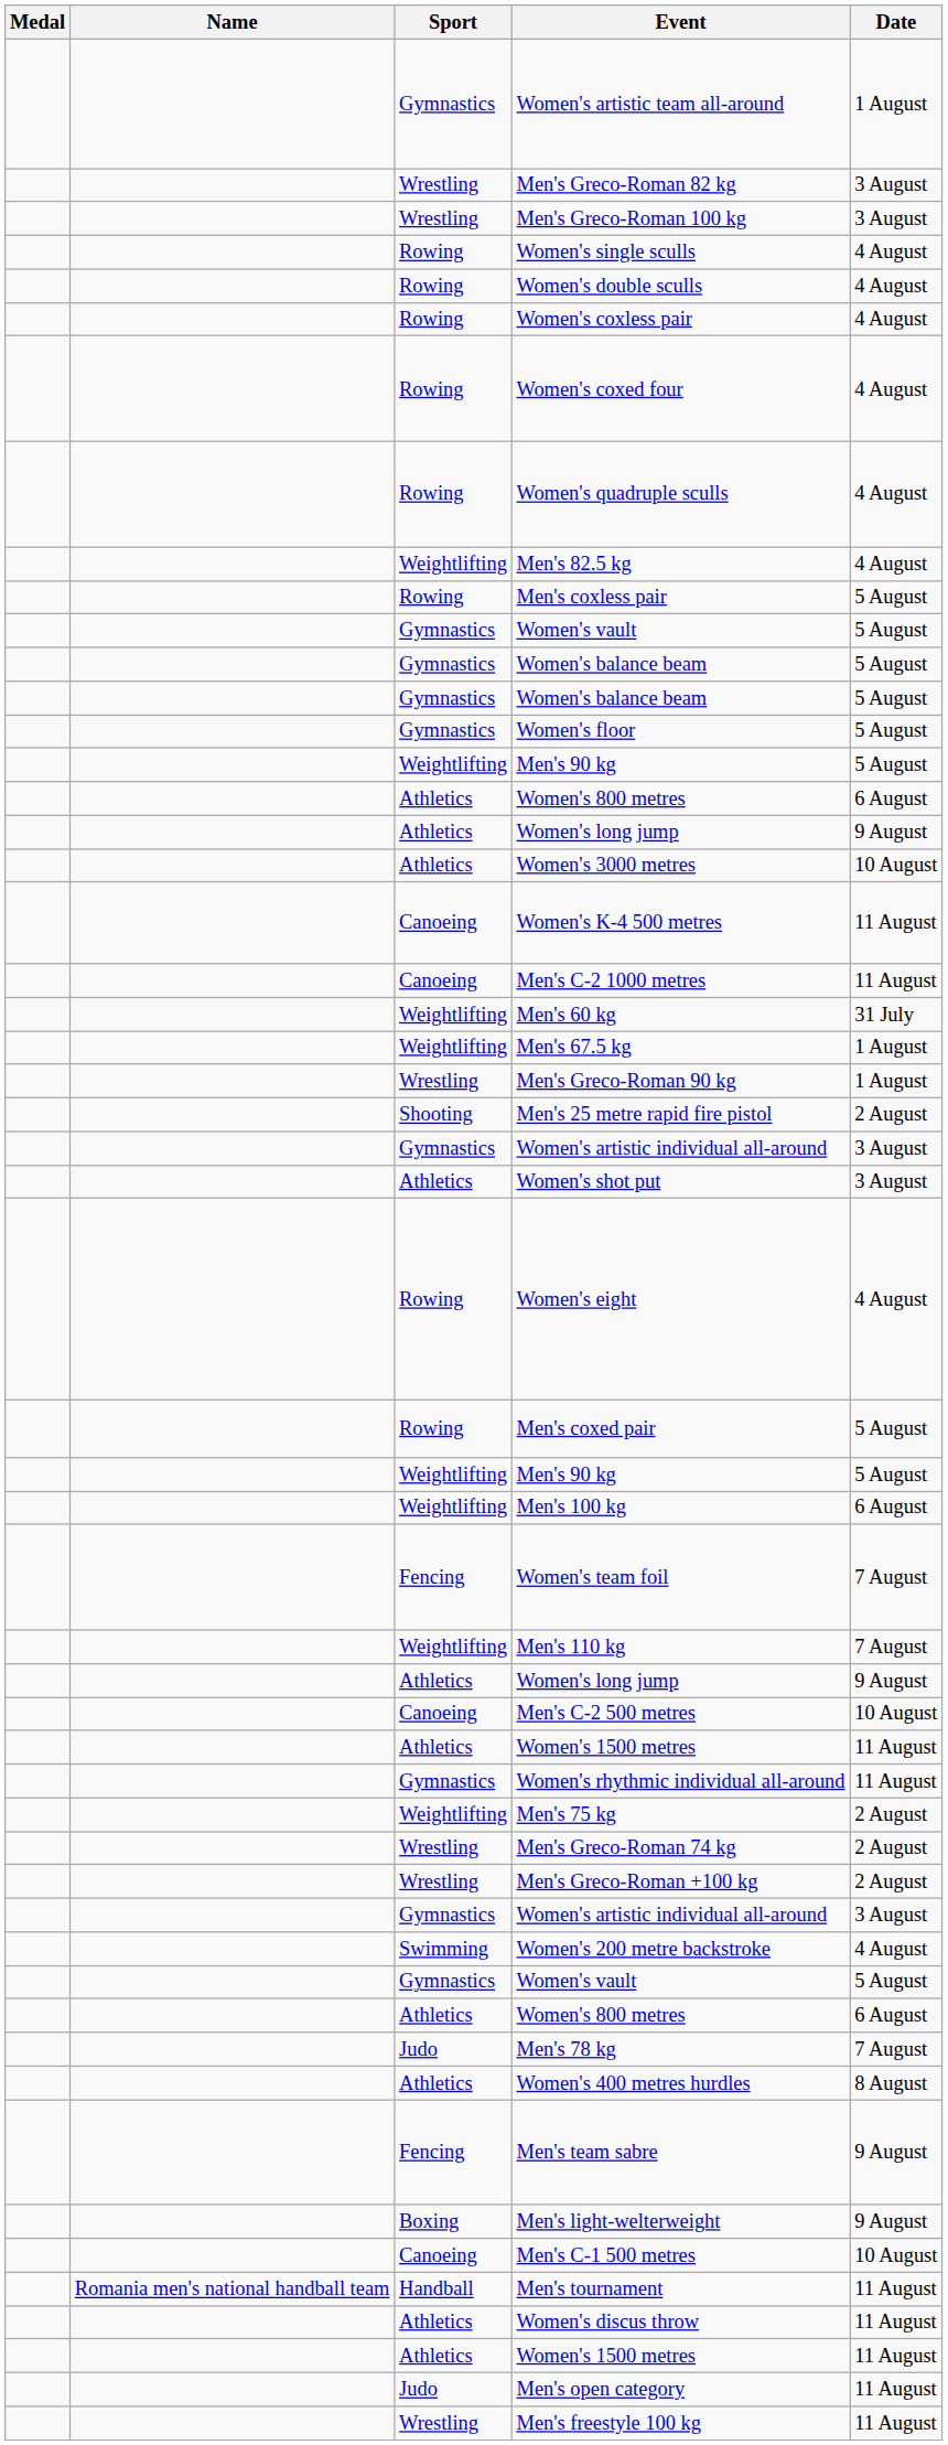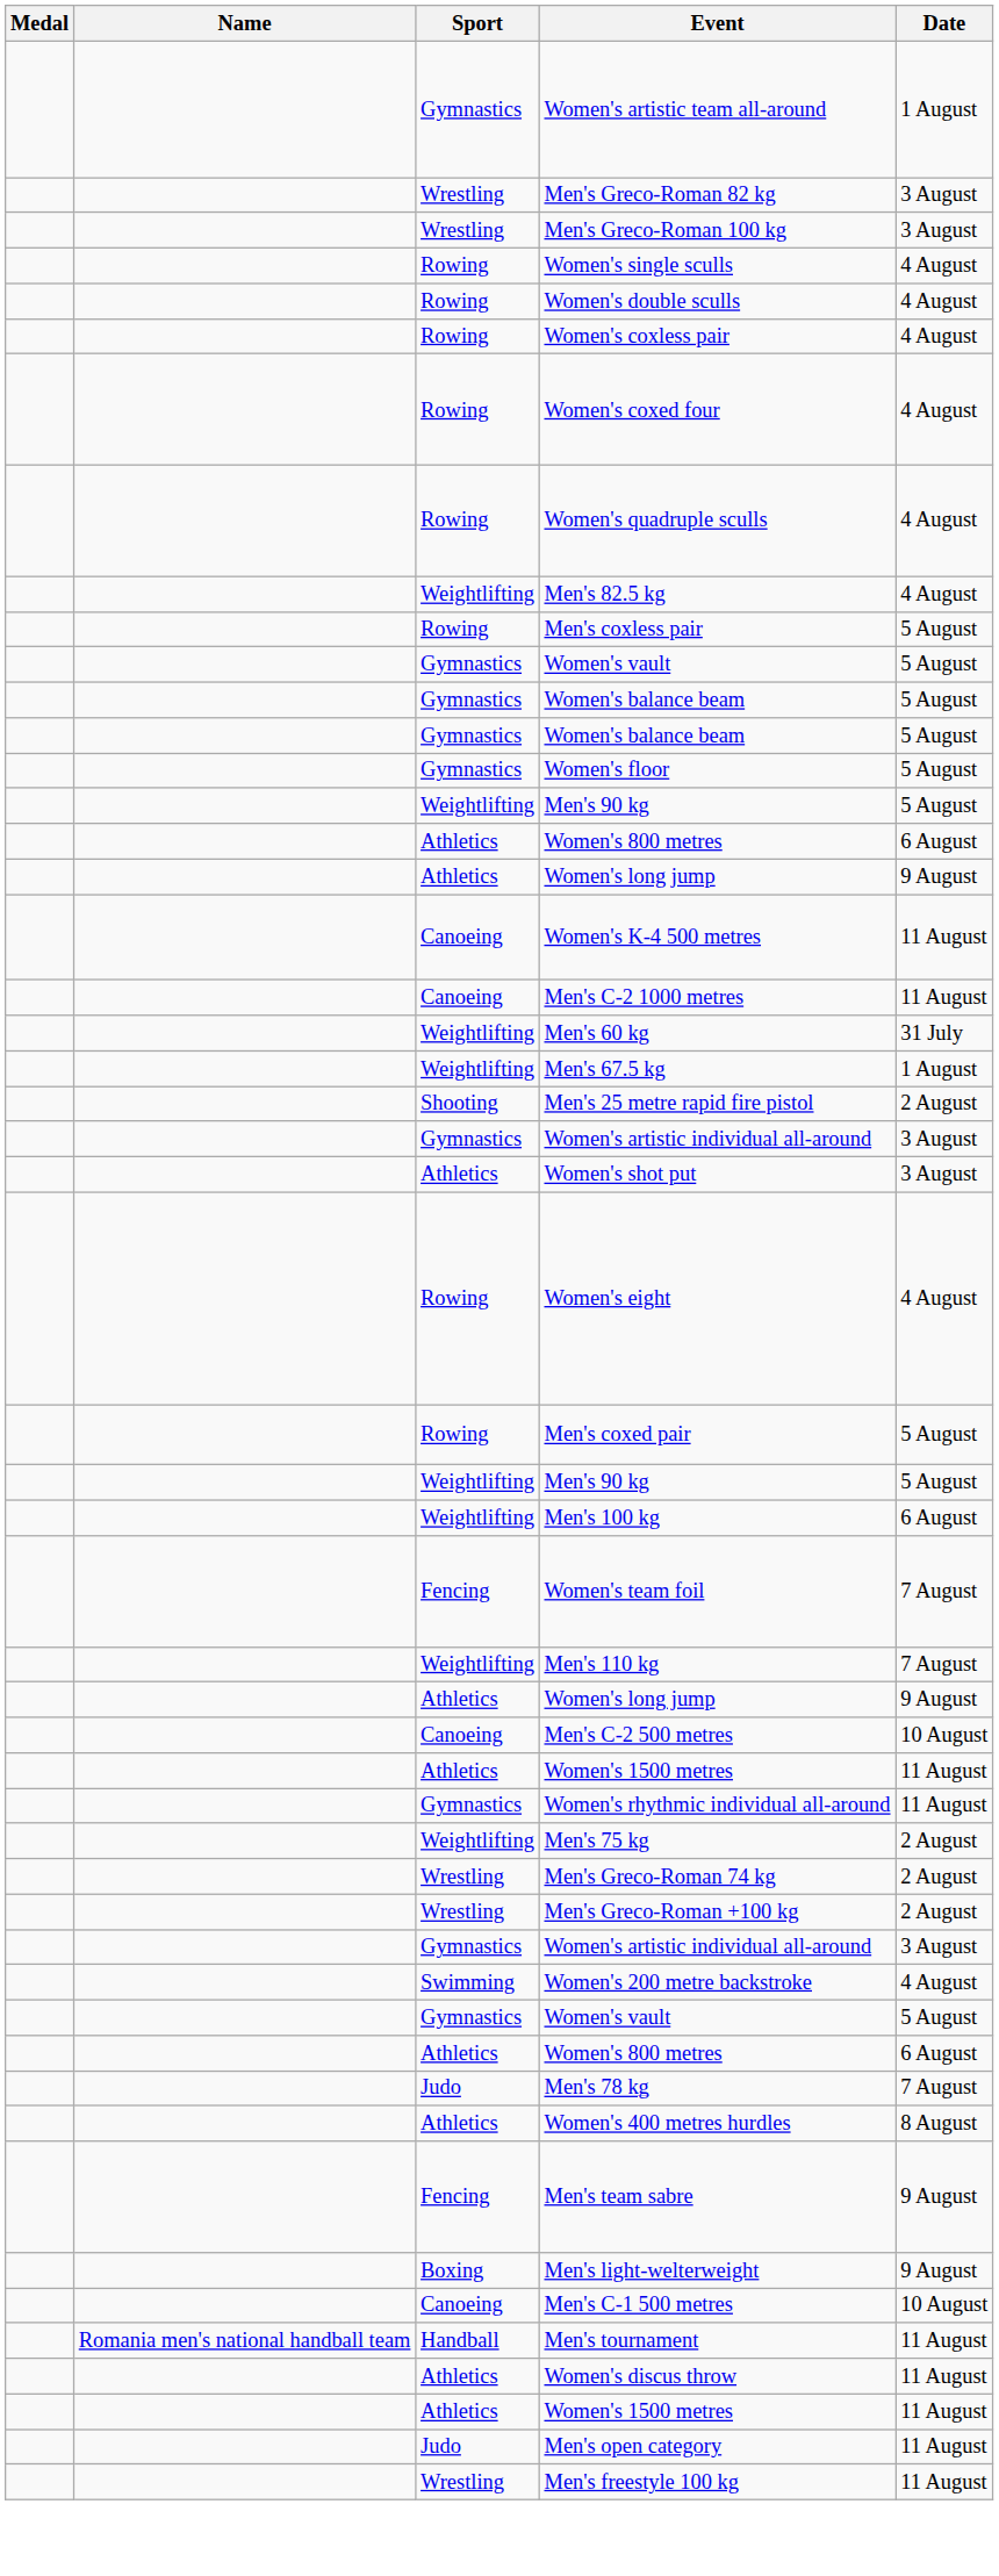- row: Athletics | Women's 3000 metres | 10 August
- row: Wrestling | Men's Greco-Roman 90 kg | 1 August
